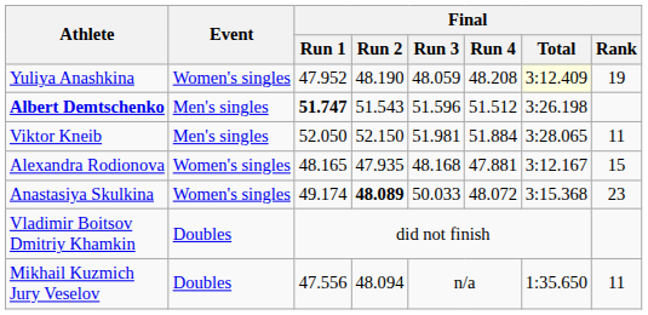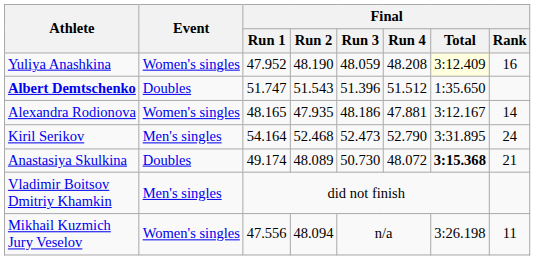Yuliya Anashkina | Final / Rank: 19 -> 16
Albert Demtschenko | Event: Men's singles -> Doubles
Albert Demtschenko | Final / Run 1: bold -> normal
Albert Demtschenko | Final / Run 3: 51.596 -> 51.396
Albert Demtschenko | Final / Total: 3:26.198 -> 1:35.650
- row: Viktor Kneib | Men's singles | 52.050 | 52.150 | 51.981 | 51.884 | 3:28.065 | 11
Alexandra Rodionova | Final / Run 3: 48.168 -> 48.186
Alexandra Rodionova | Final / Rank: 15 -> 14
+ row: Kiril Serikov | Men's singles | 54.164 | 52.468 | 52.473 | 52.790 | 3:31.895 | 24
Anastasiya Skulkina | Event: Women's singles -> Doubles
Anastasiya Skulkina | Final / Run 2: bold -> normal
Anastasiya Skulkina | Final / Run 3: 50.033 -> 50.730
Anastasiya Skulkina | Final / Total: normal -> bold
Anastasiya Skulkina | Final / Rank: 23 -> 21
Vladimir Boitsov Dmitriy Khamkin | Event: Doubles -> Men's singles
Mikhail Kuzmich Jury Veselov | Event: Doubles -> Women's singles
Mikhail Kuzmich Jury Veselov | Final / Total: 1:35.650 -> 3:26.198
